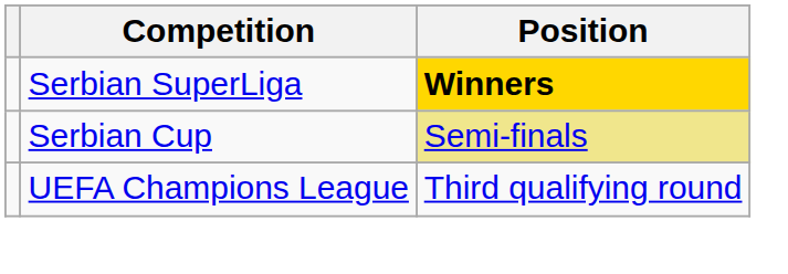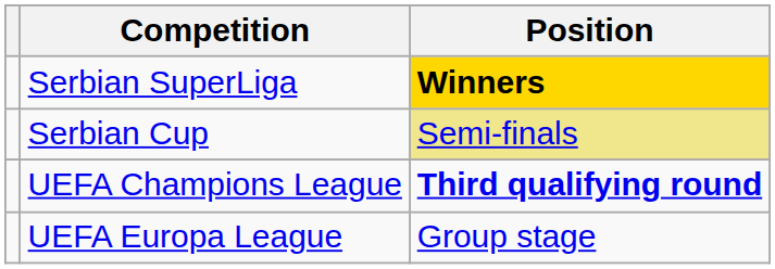UEFA Champions League | Position: normal -> bold
+ row: UEFA Europa League | Group stage
